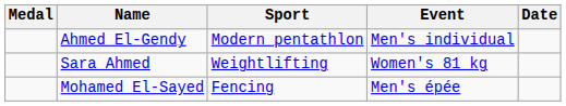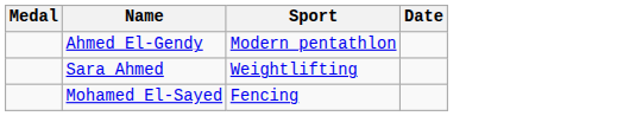- column: Event | Men's individual | Women's 81 kg | Men's épée
